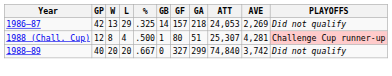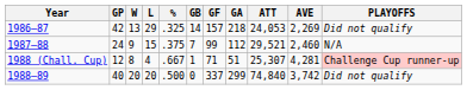+ row: 1987–88 | 24 | 9 | 15 | .375 | 7 | 99 | 112 | 29,521 | 2,460 | N/A
1988 (Chall. Cup) | %: .500 -> .667
1988 (Chall. Cup) | GF: 80 -> 71
1988–89 | %: .667 -> .500
1988–89 | GF: 327 -> 337
